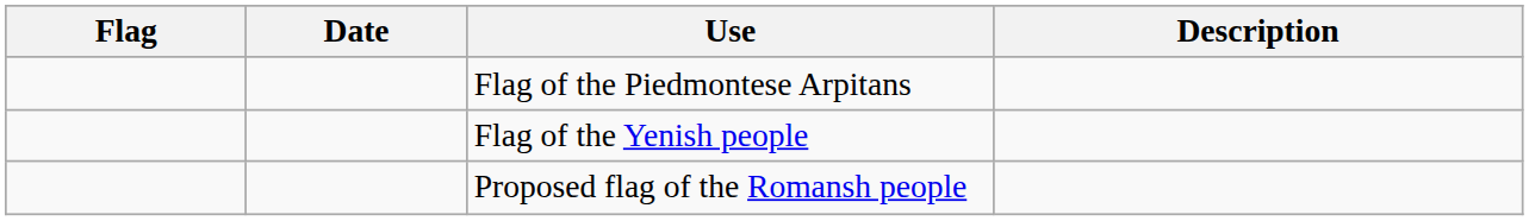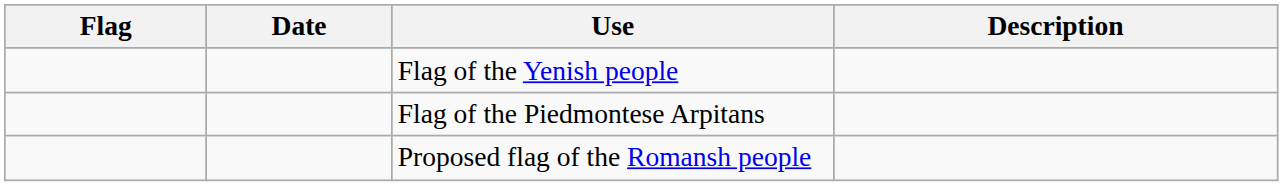rows swapped: Flag of the Piedmontese Arpitans <-> Flag of the Yenish people
